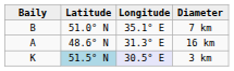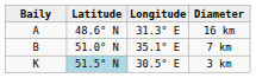rows swapped: 16 km <-> 7 km
3 km | Longitude: lavender background -> no background
